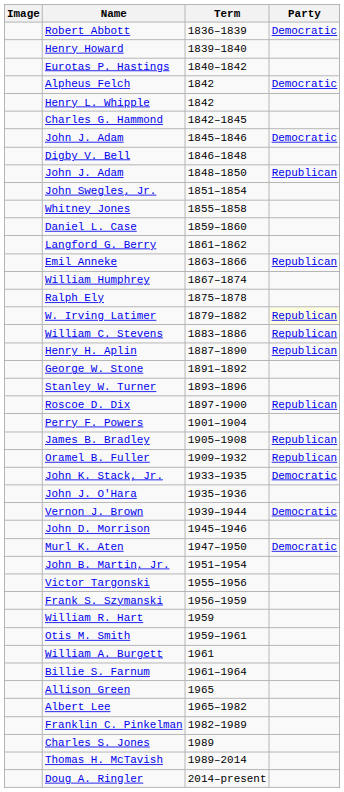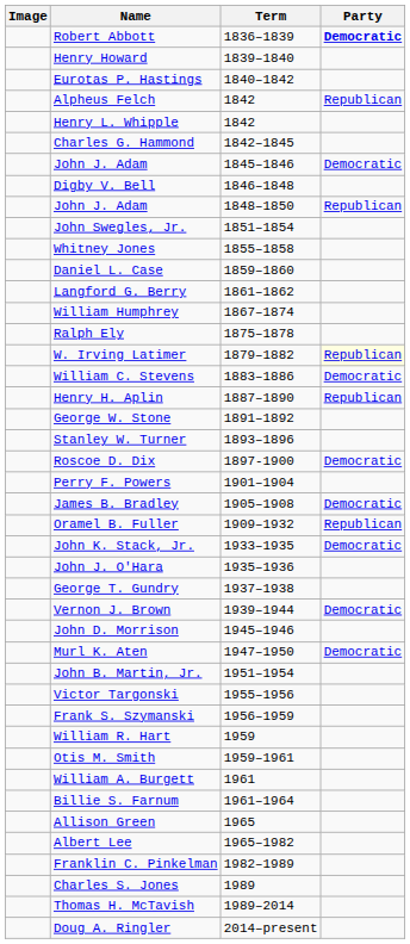Robert Abbott | Party: normal -> bold
Alpheus Felch | Party: Democratic -> Republican
- row: Emil Anneke | 1863–1866 | Republican
William C. Stevens | Party: Republican -> Democratic
Roscoe D. Dix | Party: Republican -> Democratic
James B. Bradley | Party: Republican -> Democratic
+ row: George T. Gundry | 1937–1938
